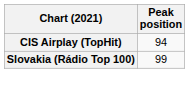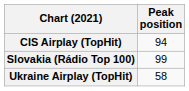+ row: Ukraine Airplay (TopHit) | 58
